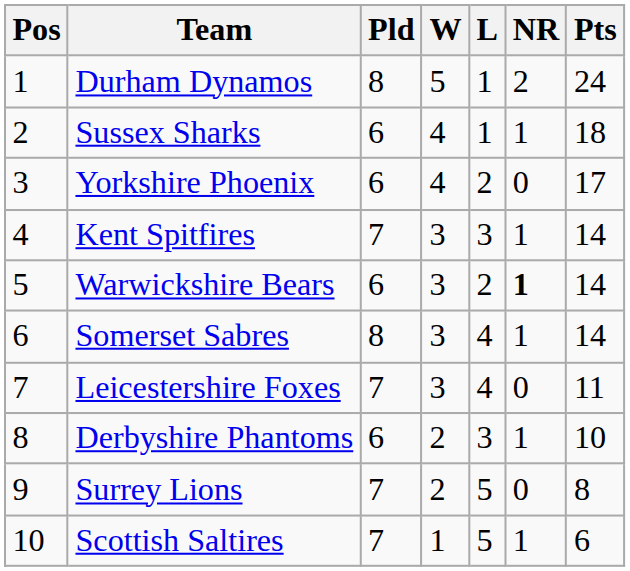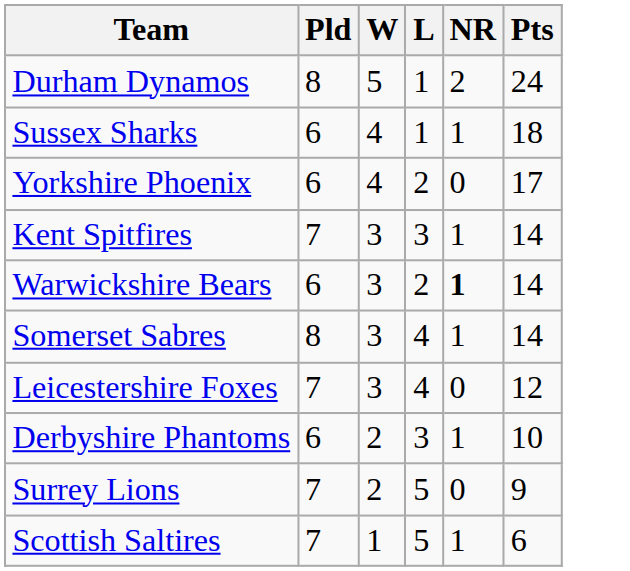- column: Pos | 1 | 2 | 3 | 4 | 5 | 6 | 7 | 8 | 9 | 10
Leicestershire Foxes | Pts: 11 -> 12
Surrey Lions | Pts: 8 -> 9
